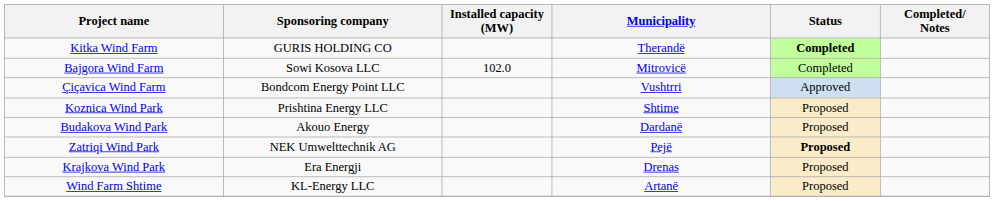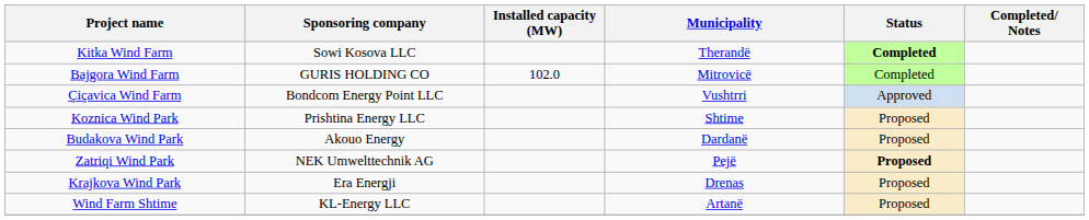Kitka Wind Farm | Sponsoring company: GURIS HOLDING CO -> Sowi Kosova LLC
Bajgora Wind Farm | Sponsoring company: Sowi Kosova LLC -> GURIS HOLDING CO
